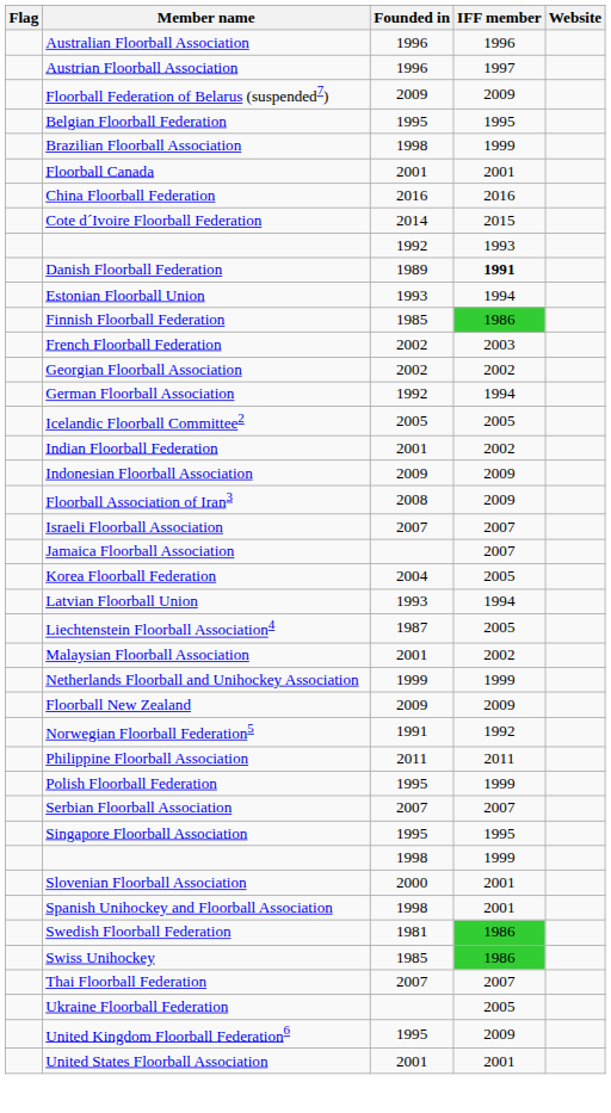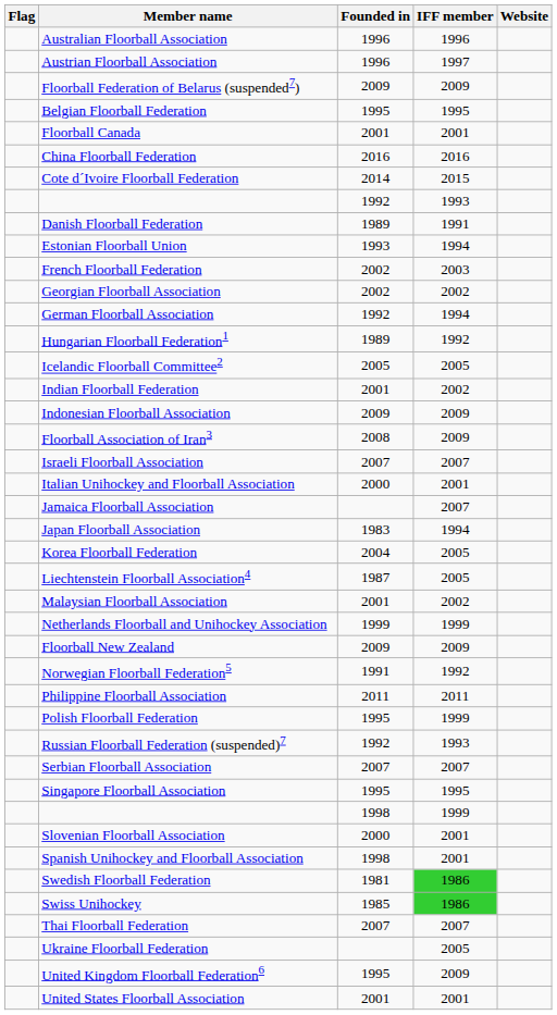- row: Brazilian Floorball Association | 1998 | 1999
Danish Floorball Federation | IFF member: bold -> normal
- row: Finnish Floorball Federation | 1985 | 1986
+ row: Hungarian Floorball Federation1 | 1989 | 1992
+ row: Italian Unihockey and Floorball Association | 2000 | 2001
+ row: Japan Floorball Association | 1983 | 1994
- row: Latvian Floorball Union | 1993 | 1994
+ row: Russian Floorball Federation (suspended)7 | 1992 | 1993
